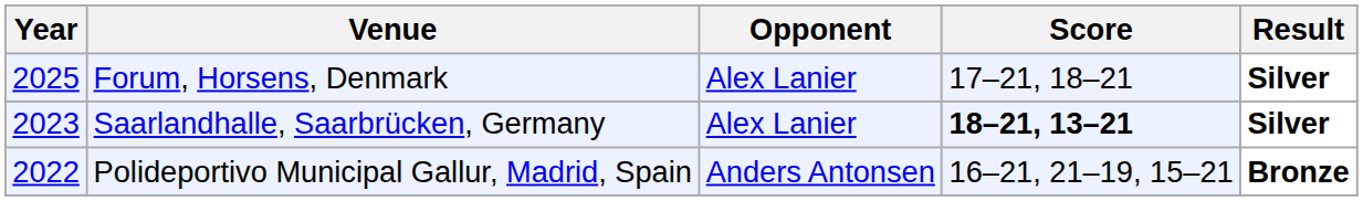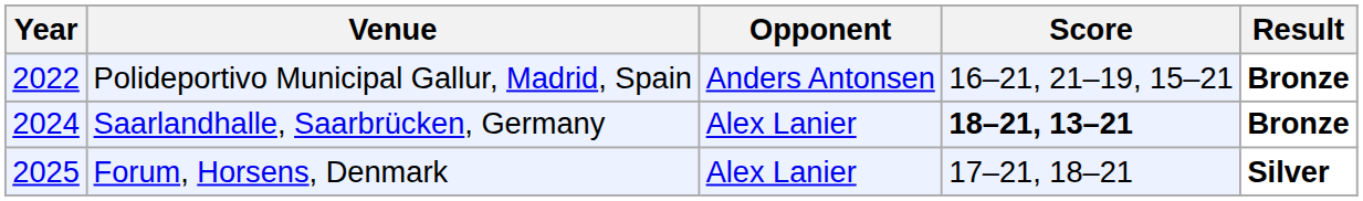rows swapped: Polideportivo Municipal Gallur, Madrid, Spain <-> Forum, Horsens, Denmark
Saarlandhalle, Saarbrücken, Germany | Year: 2023 -> 2024
Saarlandhalle, Saarbrücken, Germany | Result: Silver -> Bronze
